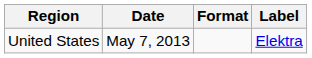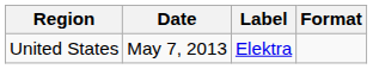columns swapped: Label <-> Format
